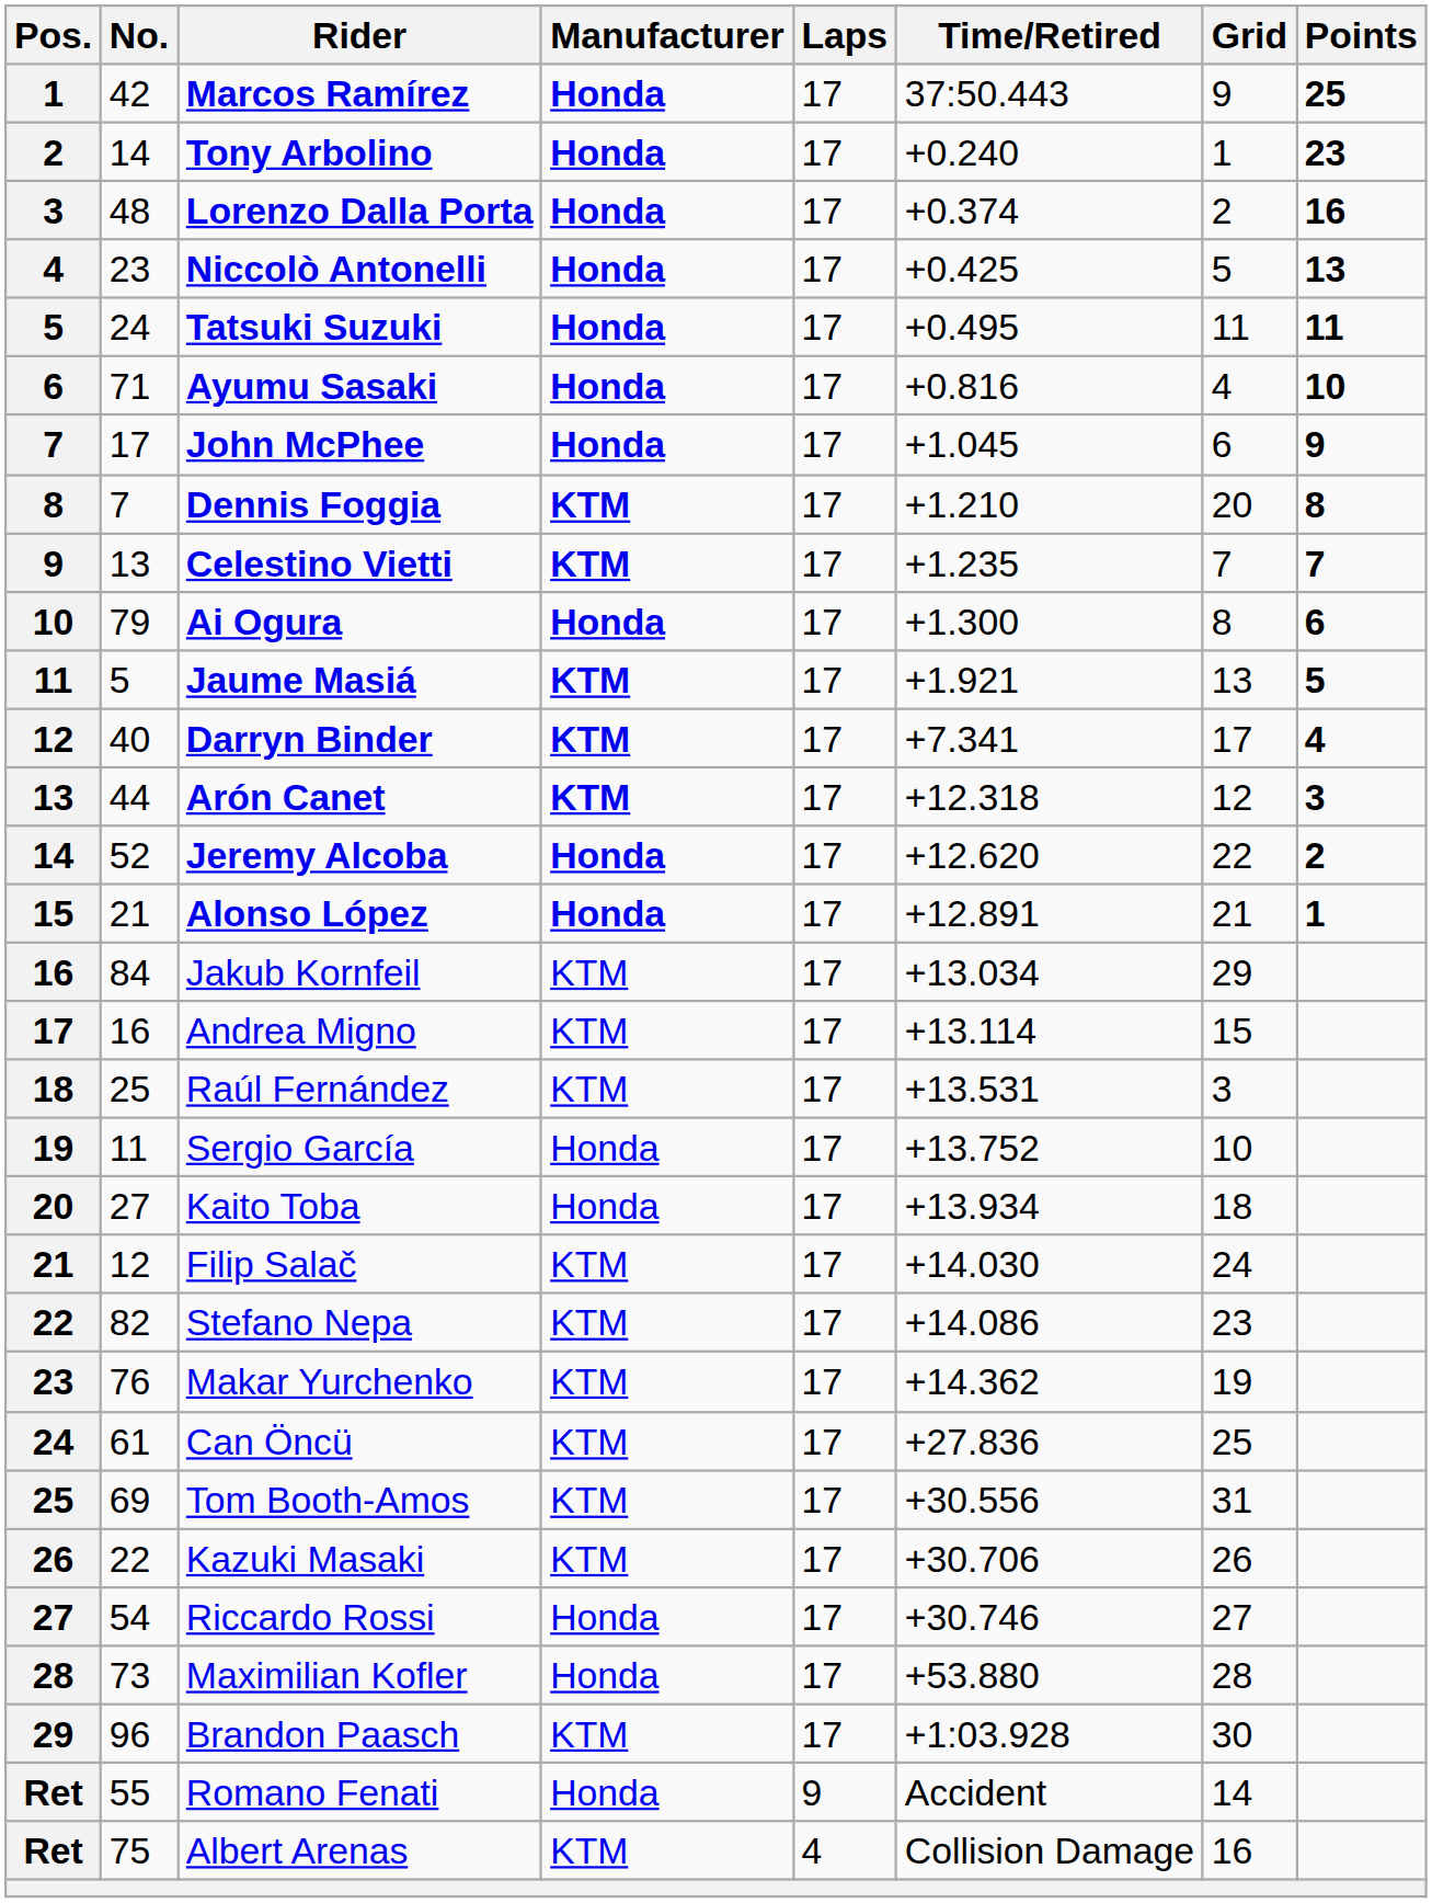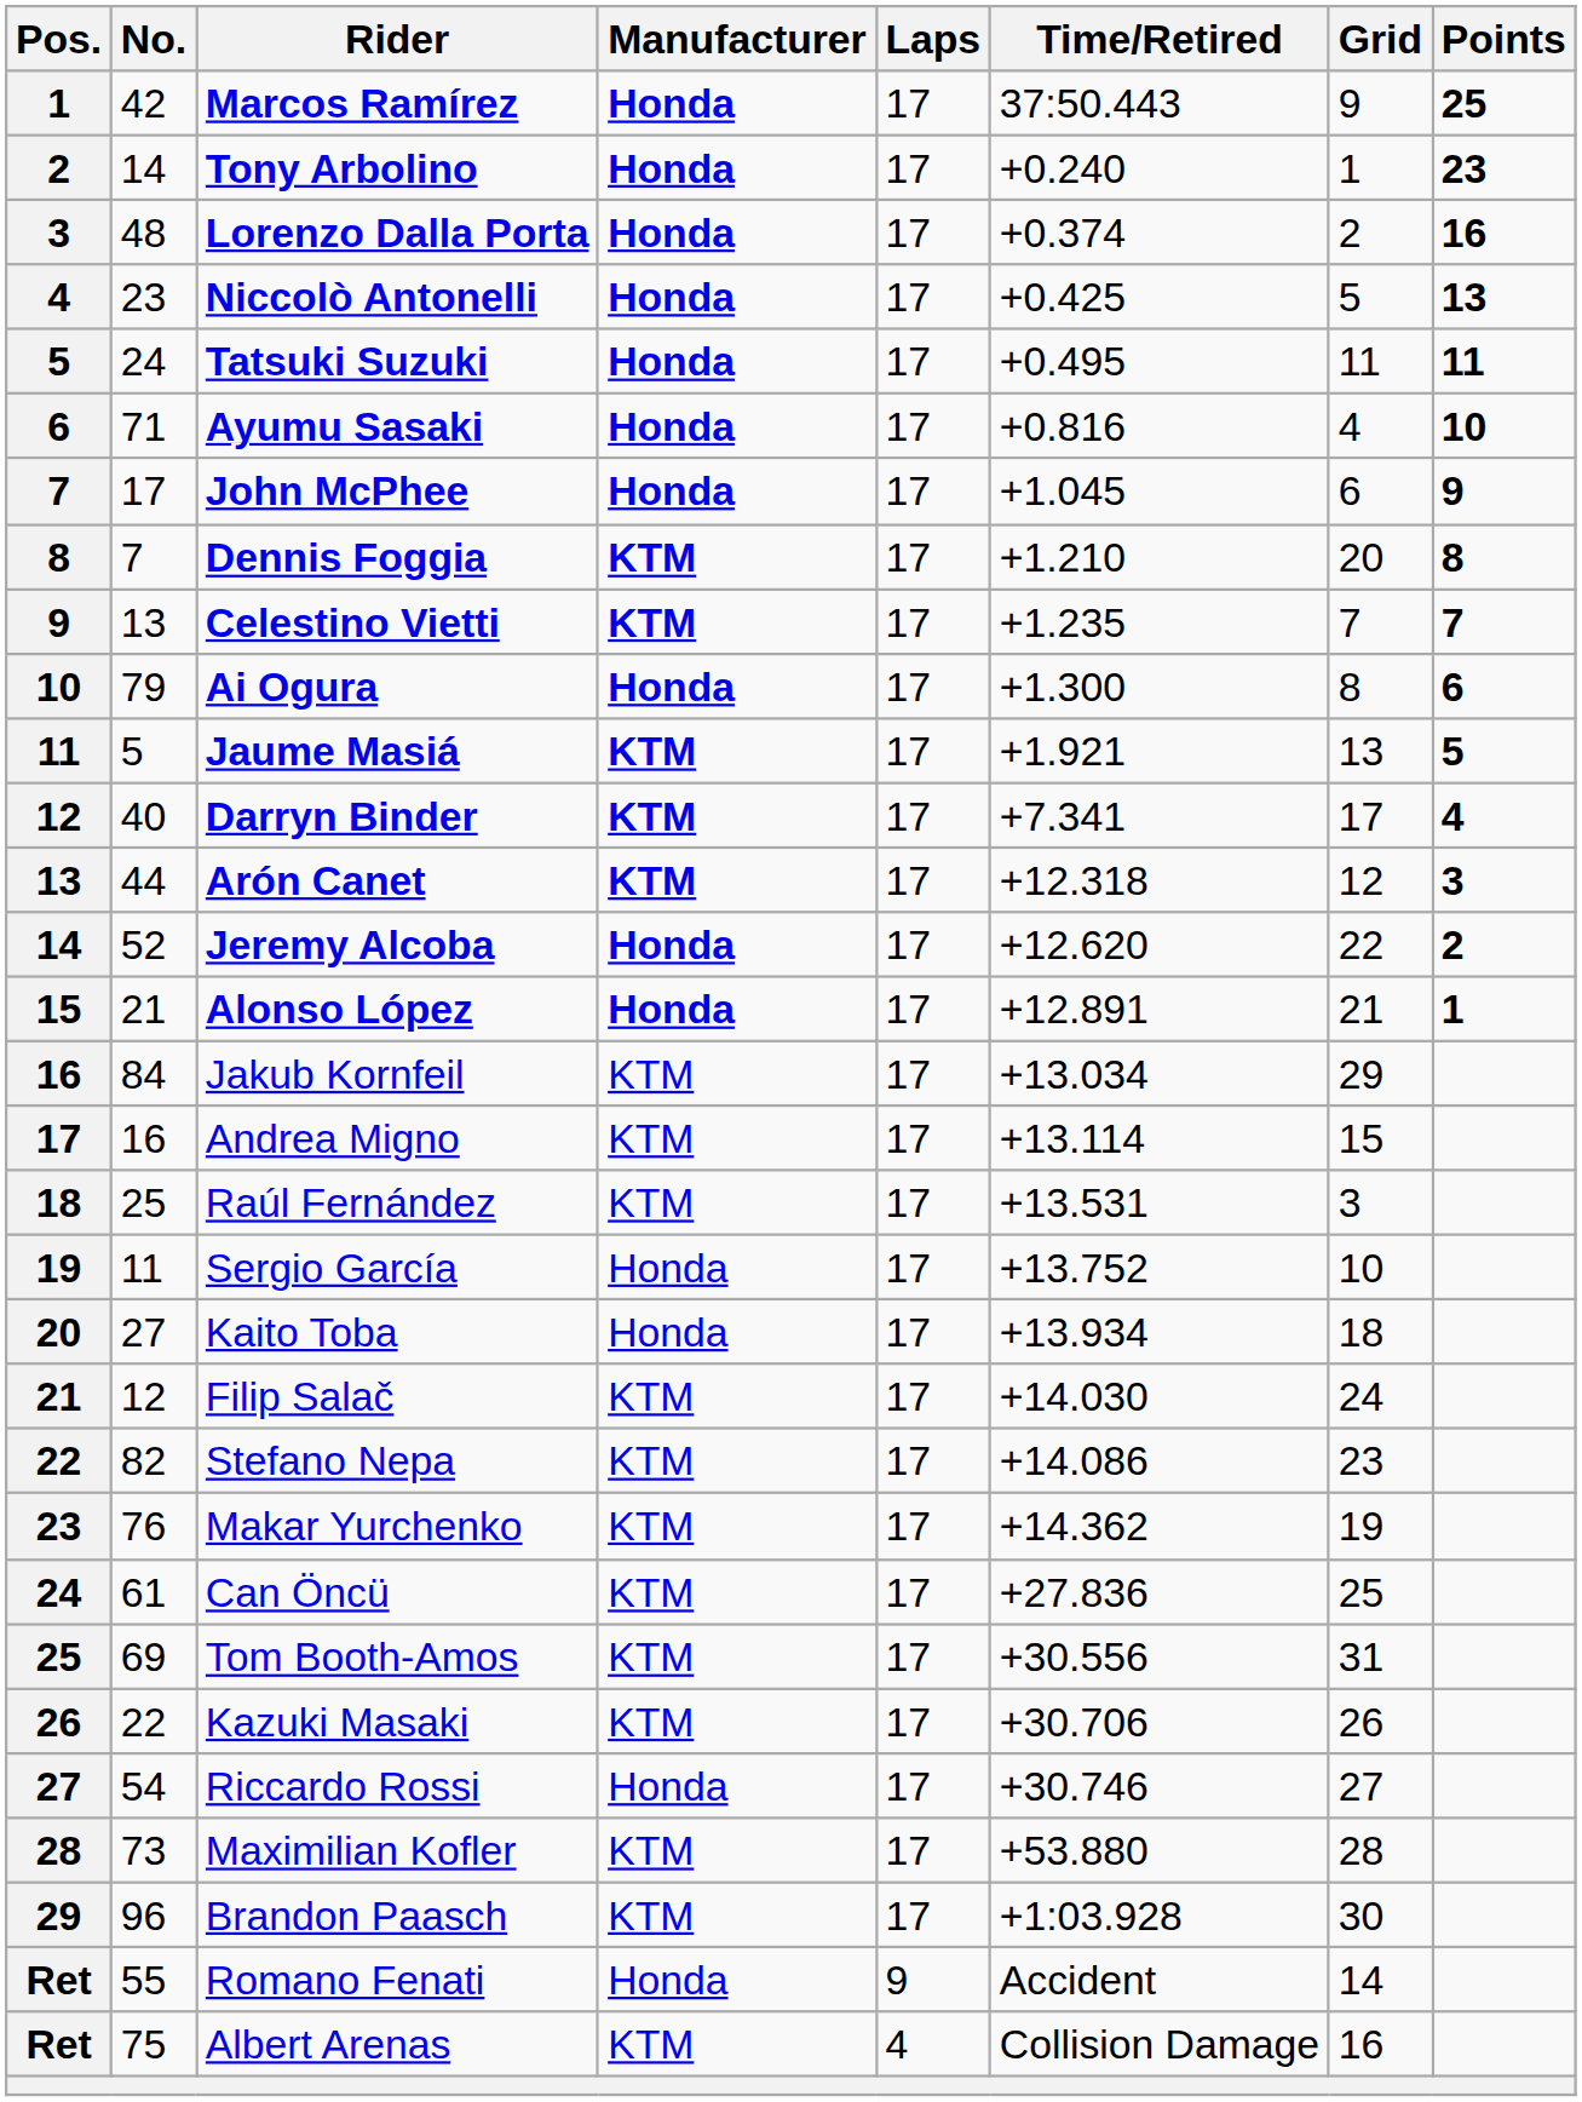Maximilian Kofler | Manufacturer: Honda -> KTM
